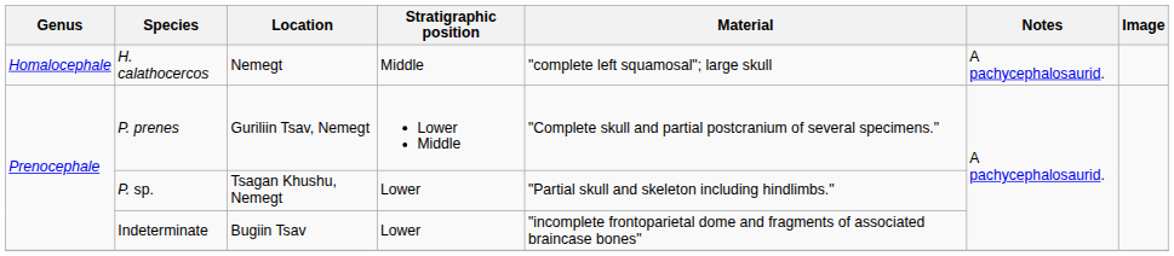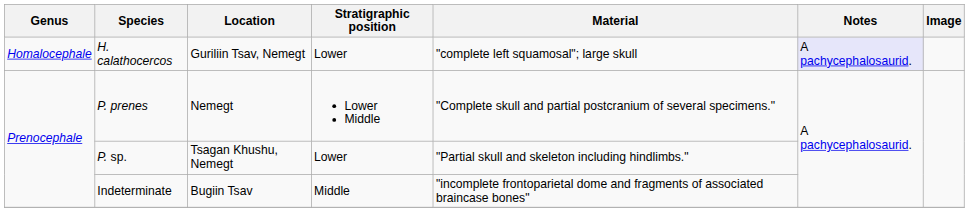H. calathocercos | Location: Nemegt -> Guriliin Tsav, Nemegt
H. calathocercos | Stratigraphic position: Middle -> Lower
H. calathocercos | Notes: no background -> lavender background
P. prenes | Location: Guriliin Tsav, Nemegt -> Nemegt
Indeterminate | Stratigraphic position: Lower -> Middle
